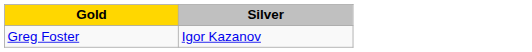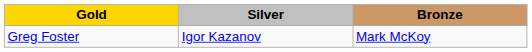+ column: Bronze | Mark McKoy
